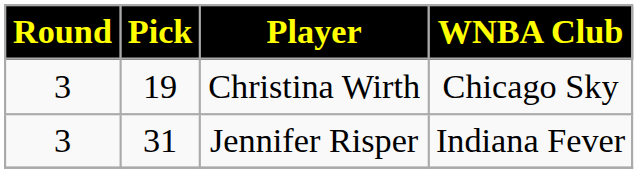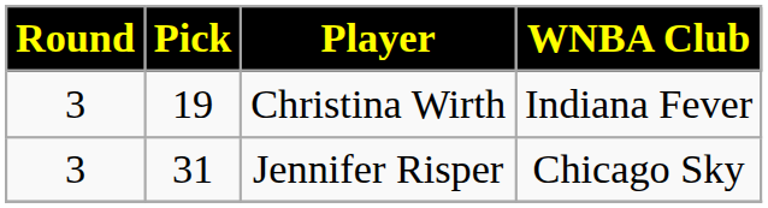Christina Wirth | WNBA Club: Chicago Sky -> Indiana Fever
Jennifer Risper | WNBA Club: Indiana Fever -> Chicago Sky
